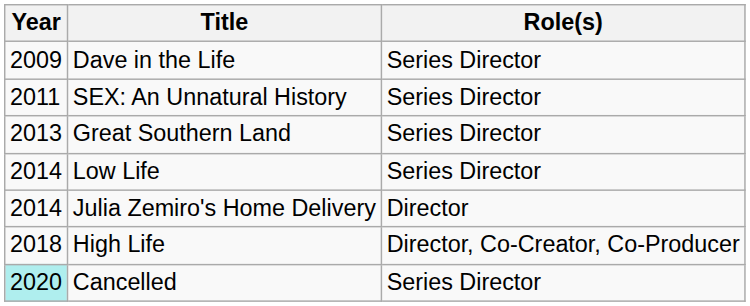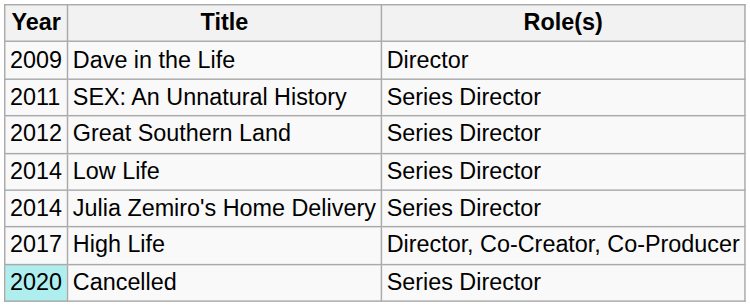Dave in the Life | Role(s): Series Director -> Director
Great Southern Land | Year: 2013 -> 2012
Julia Zemiro's Home Delivery | Role(s): Director -> Series Director
High Life | Year: 2018 -> 2017
